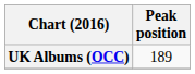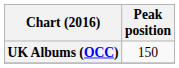UK Albums (OCC) | Peak position: 189 -> 150
